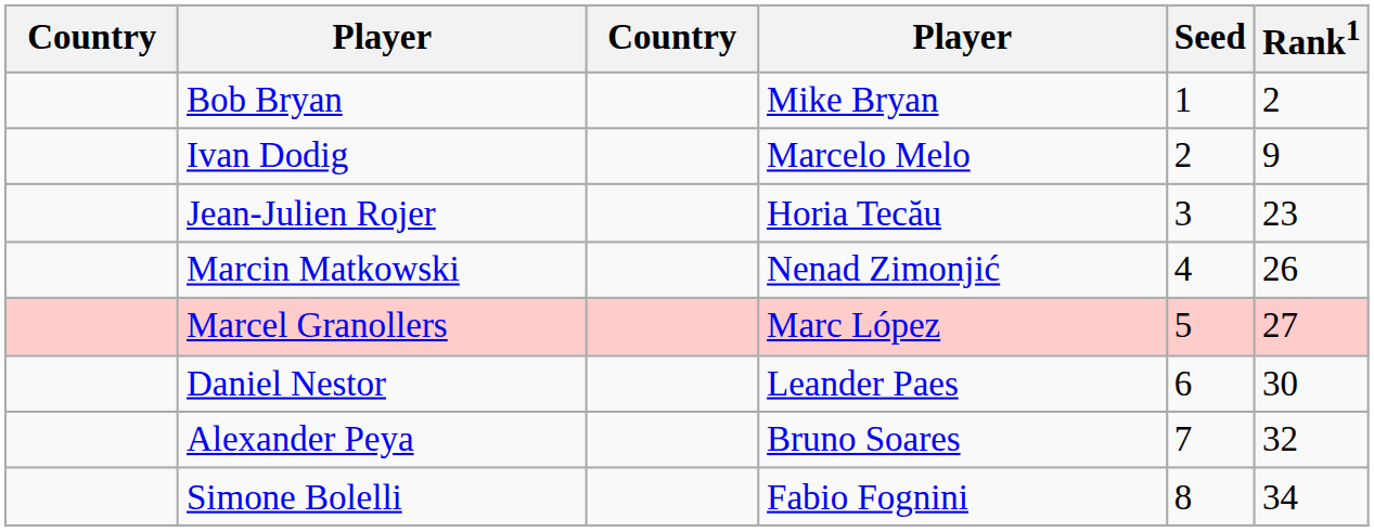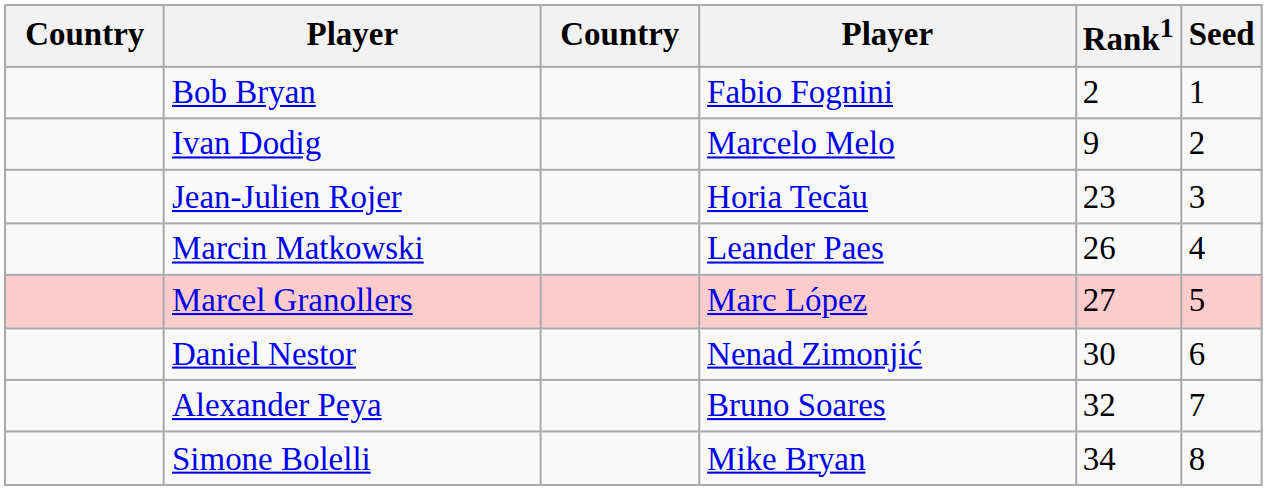columns swapped: Rank1 <-> Seed
Bob Bryan | column 4: Mike Bryan -> Fabio Fognini
Marcin Matkowski | column 4: Nenad Zimonjić -> Leander Paes
Daniel Nestor | column 4: Leander Paes -> Nenad Zimonjić
Simone Bolelli | column 4: Fabio Fognini -> Mike Bryan
